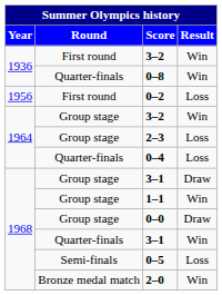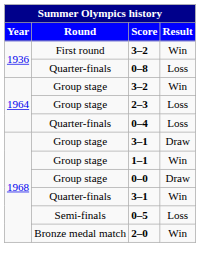0–8 | Result: Win -> Loss
- row: 1956 | First round | 0–2 | Loss
